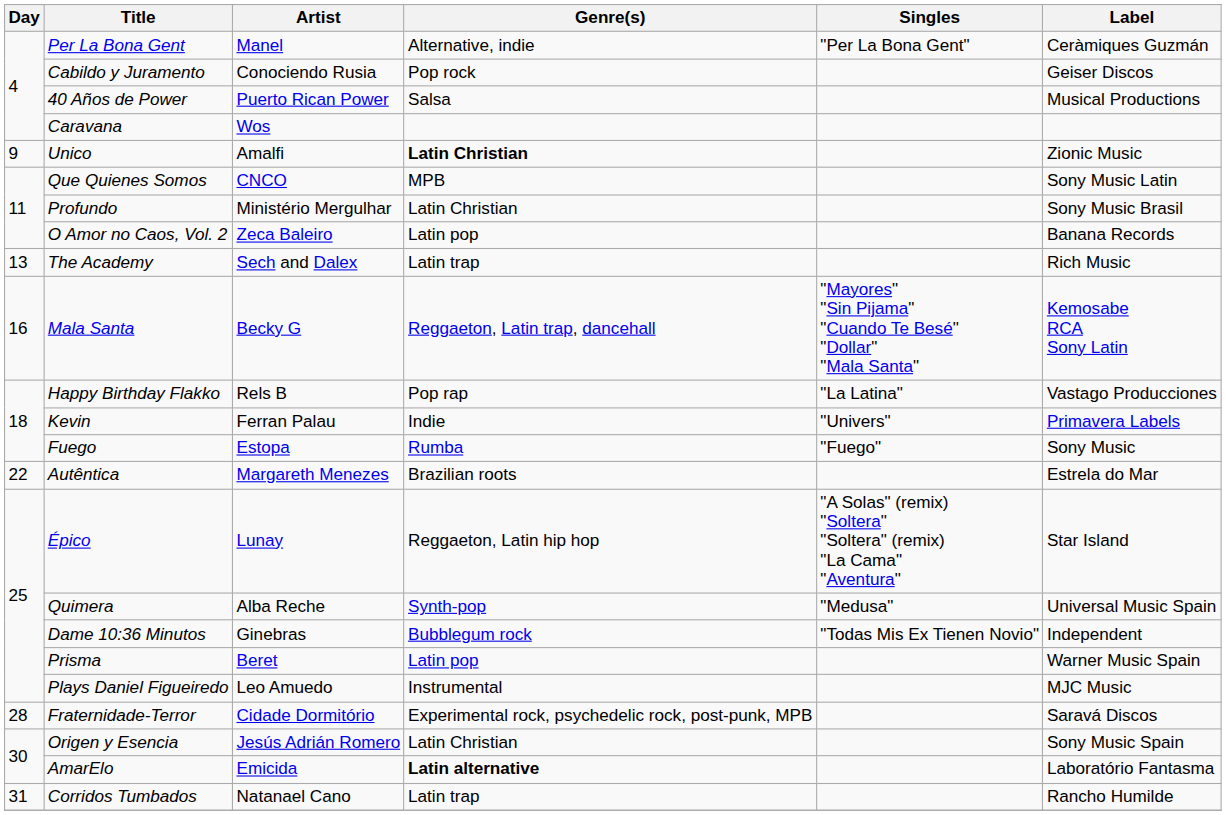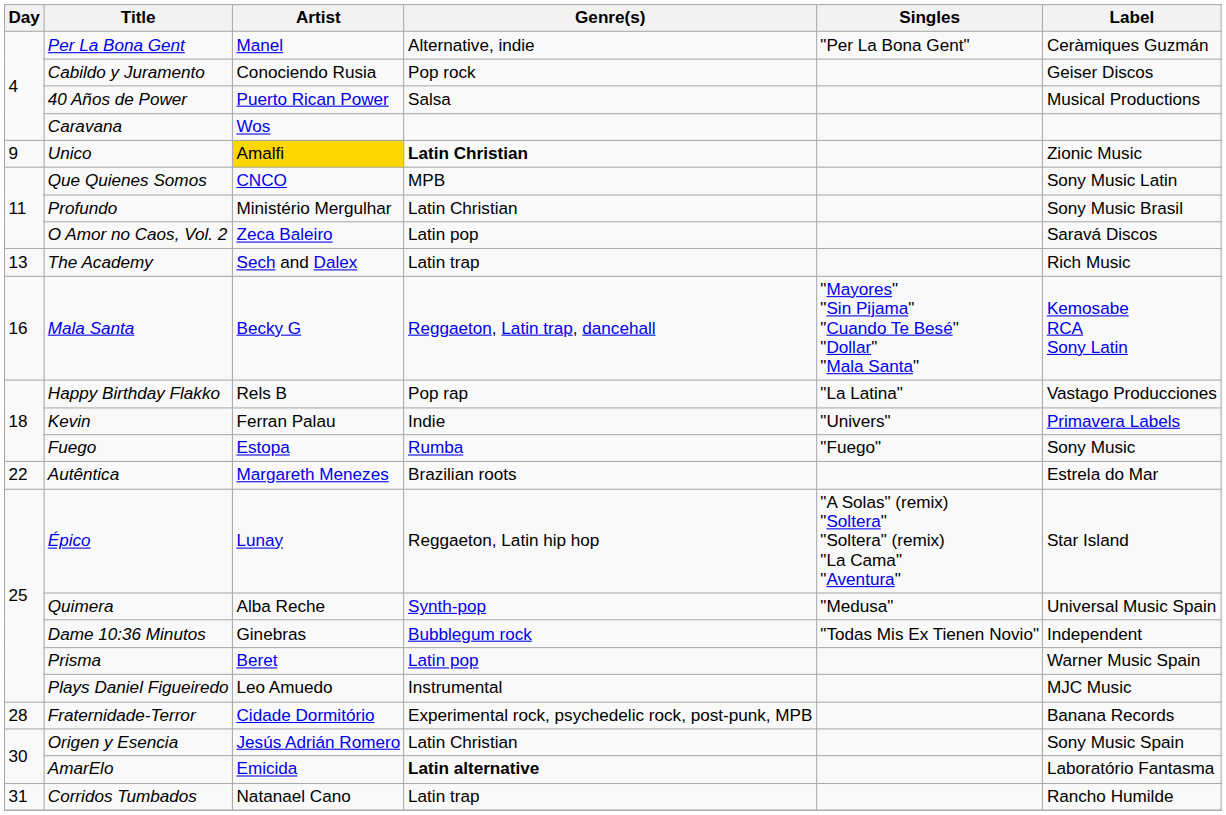Unico | Artist: no background -> gold background
O Amor no Caos, Vol. 2 | Label: Banana Records -> Saravá Discos
Fraternidade-Terror | Label: Saravá Discos -> Banana Records
